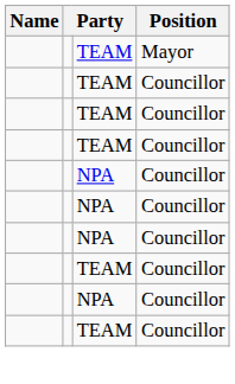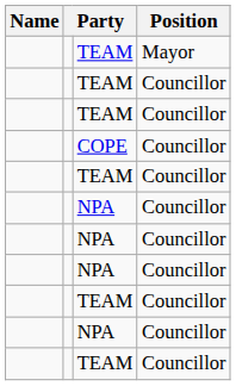+ row: COPE | Councillor
